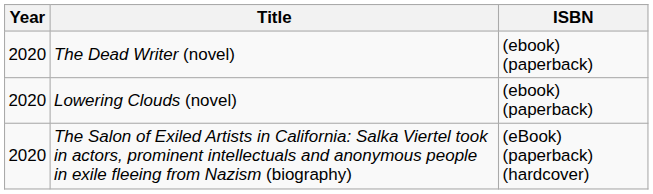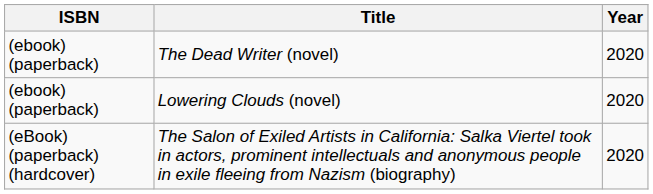columns swapped: Year <-> ISBN
